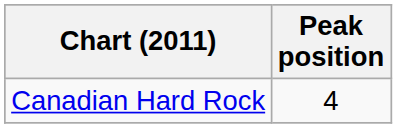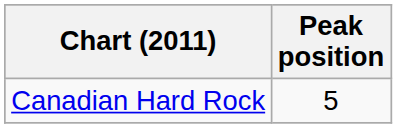Canadian Hard Rock | Peak position: 4 -> 5
